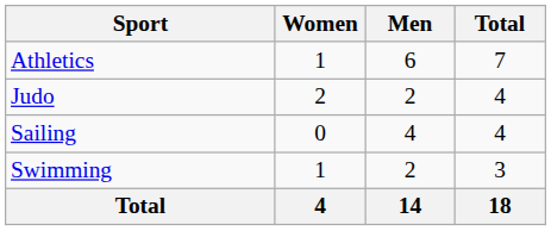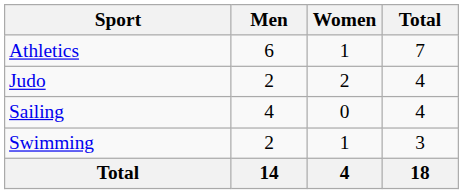columns swapped: Men <-> Women
